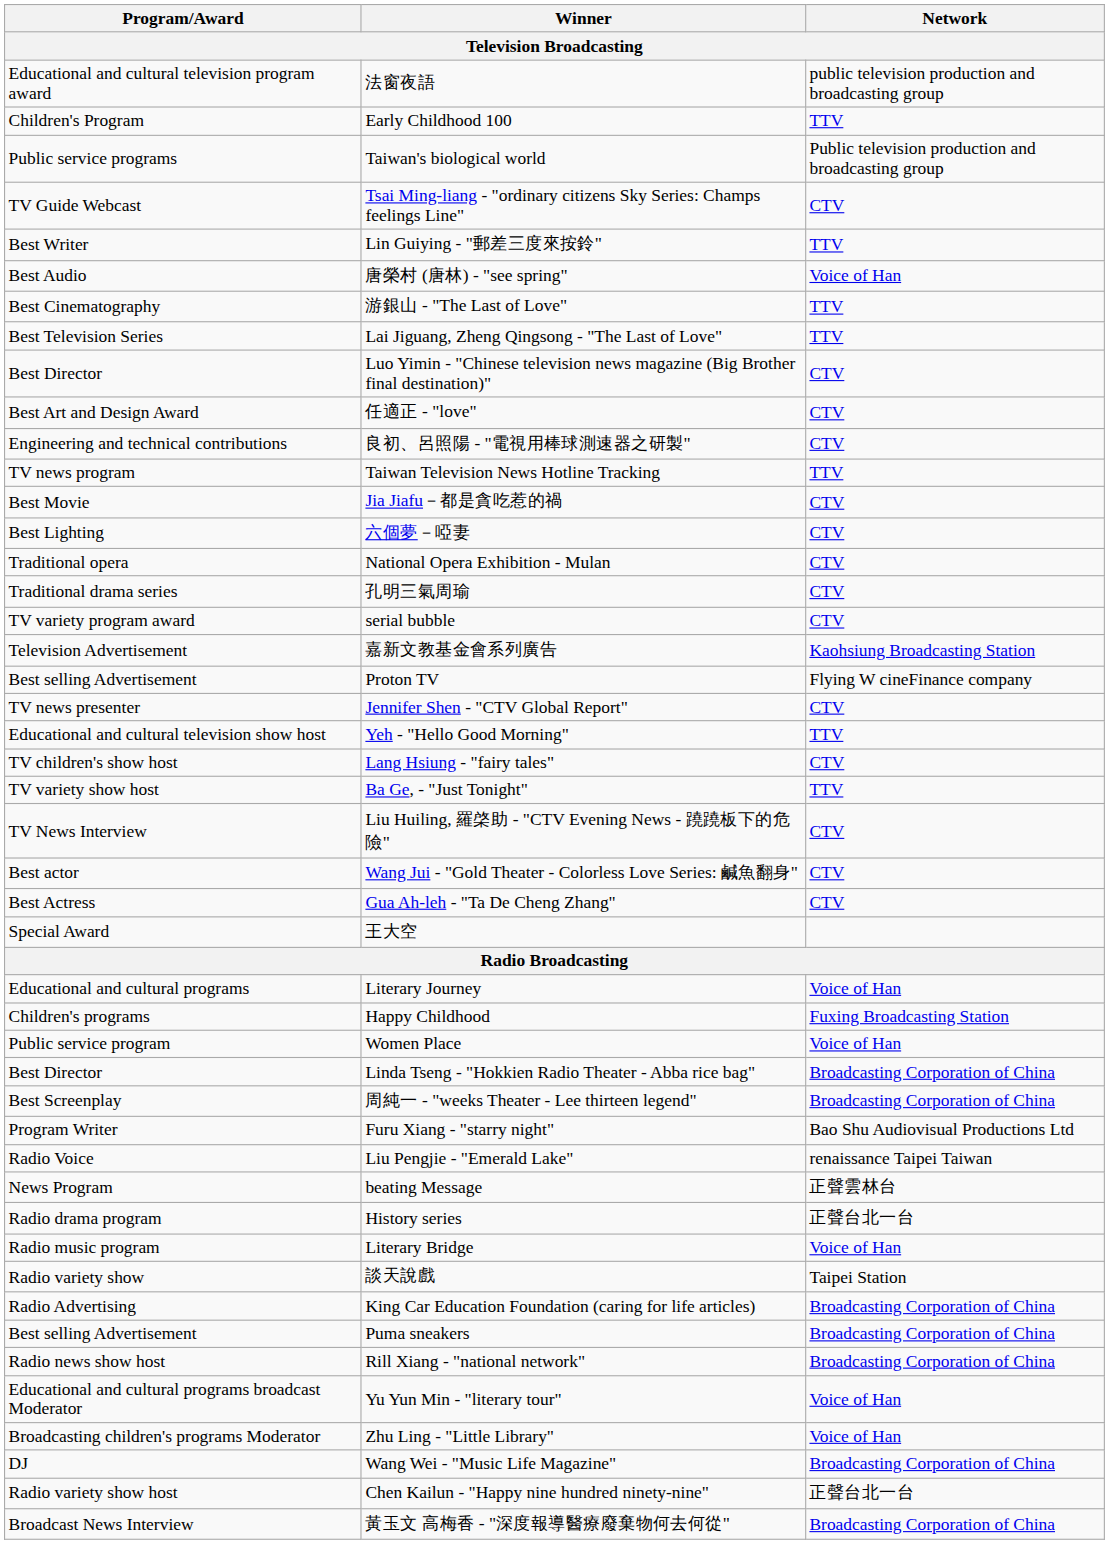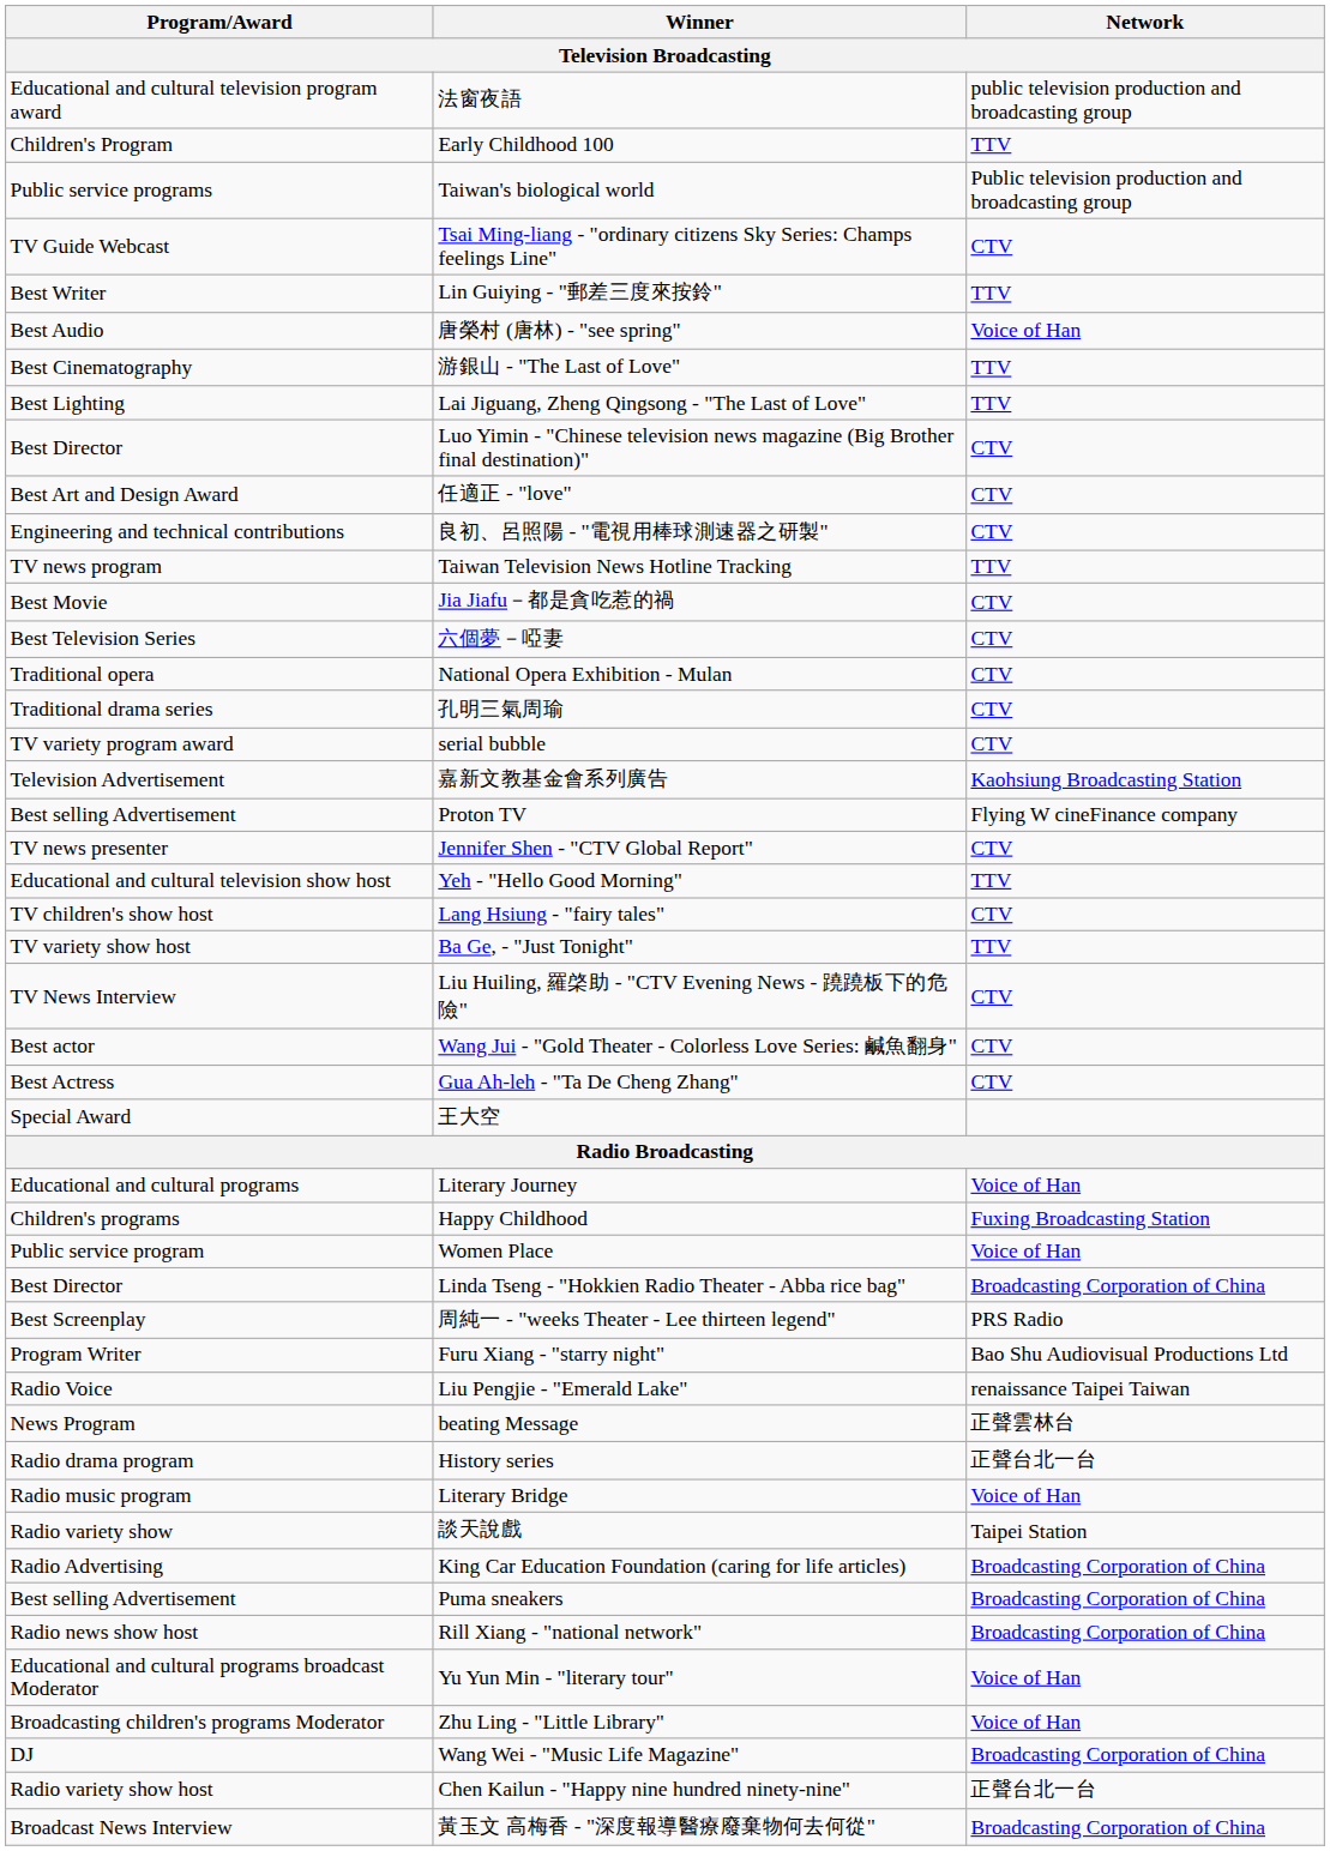Lai Jiguang, Zheng Qingsong - "The Last of Love" | Program/Award: Best Television Series -> Best Lighting
六個夢－啞妻 | Program/Award: Best Lighting -> Best Television Series
周純一 - "weeks Theater - Lee thirteen legend" | Network: Broadcasting Corporation of China -> PRS Radio
